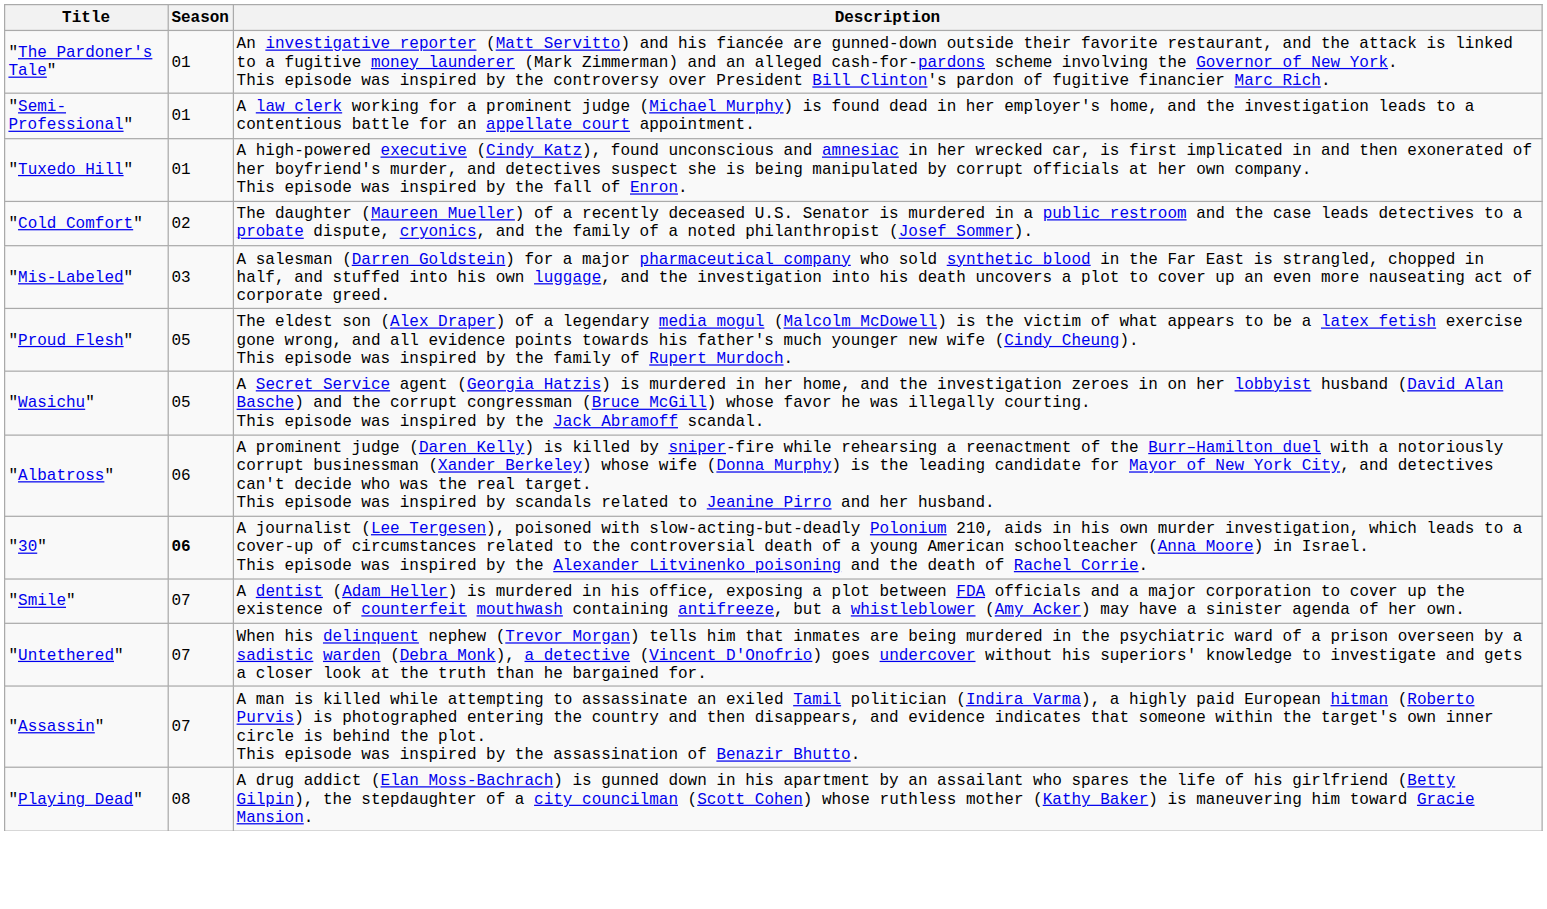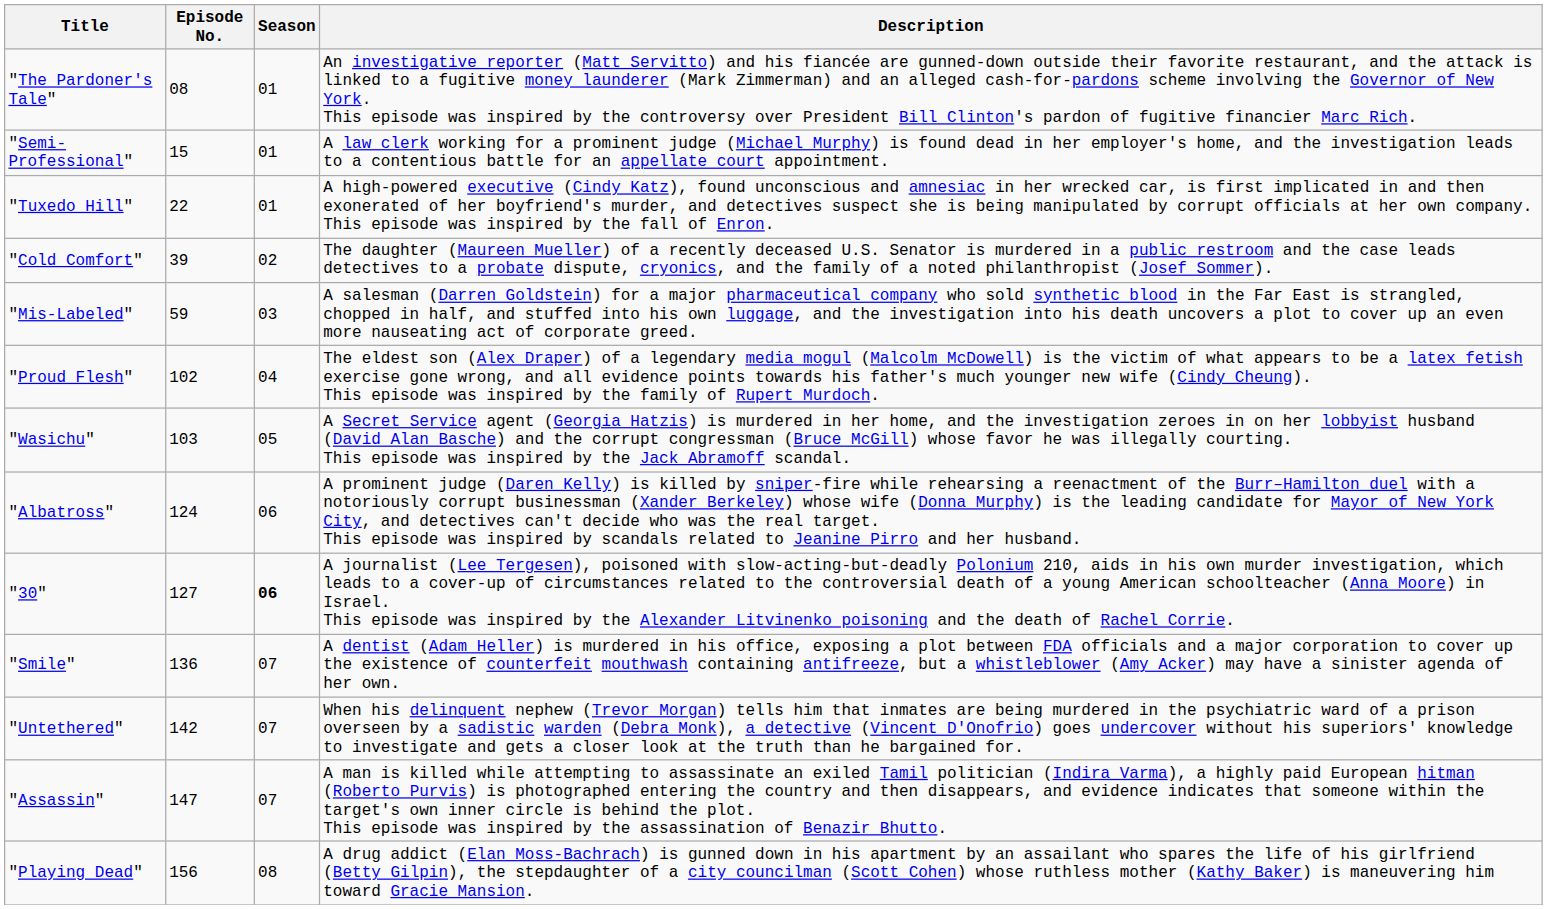+ column: Episode No. | 08 | 15 | 22 | 39 | 59 | 102 | 103 | 124 | 127 | 136 | 142 | 147 | 156
"Proud Flesh" | Season: 05 -> 04
